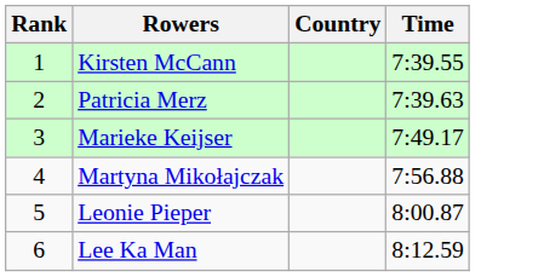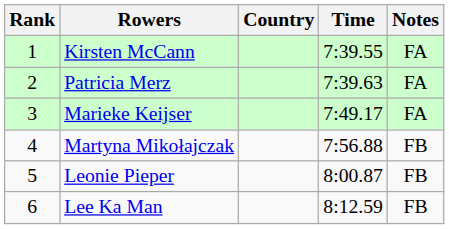+ column: Notes | FA | FA | FA | FB | FB | FB
